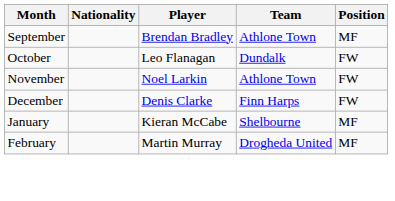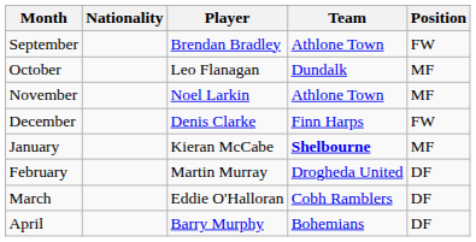September | Position: MF -> FW
October | Position: FW -> MF
November | Position: FW -> MF
January | Team: normal -> bold
February | Position: MF -> DF
+ row: March | Eddie O'Halloran | Cobh Ramblers | DF
+ row: April | Barry Murphy | Bohemians | DF
